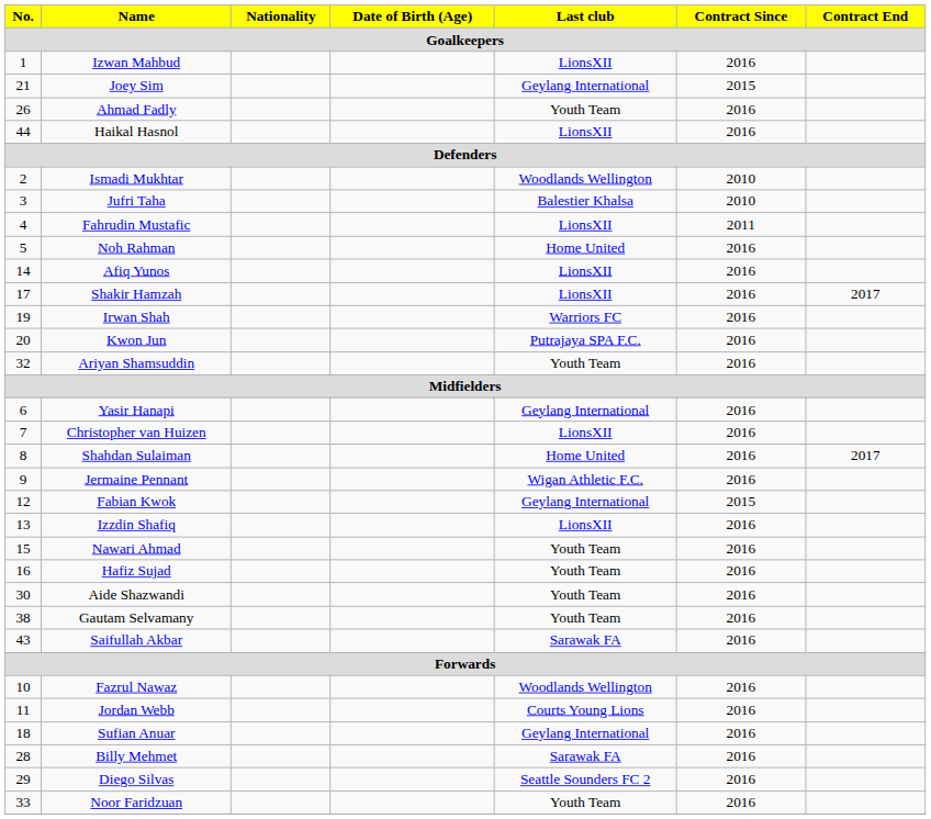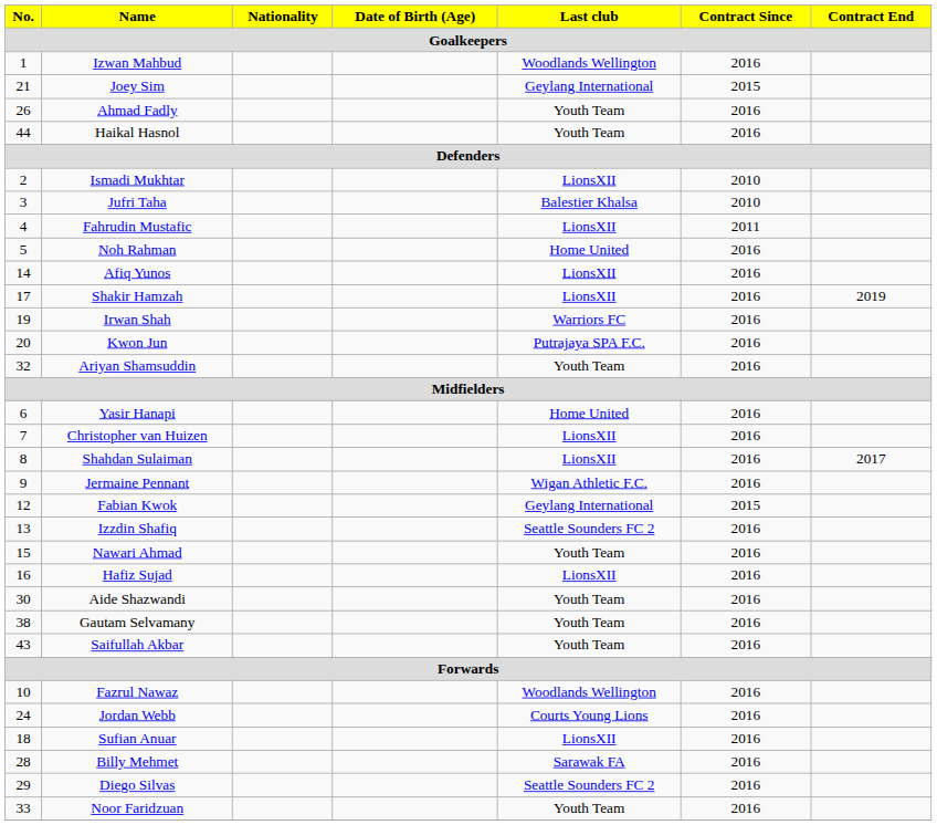Izwan Mahbud | Last club: LionsXII -> Woodlands Wellington
Haikal Hasnol | Last club: LionsXII -> Youth Team
Ismadi Mukhtar | Last club: Woodlands Wellington -> LionsXII
Shakir Hamzah | Contract End: 2017 -> 2019
Yasir Hanapi | Last club: Geylang International -> Home United
Shahdan Sulaiman | Last club: Home United -> LionsXII
Izzdin Shafiq | Last club: LionsXII -> Seattle Sounders FC 2
Hafiz Sujad | Last club: Youth Team -> LionsXII
Saifullah Akbar | Last club: Sarawak FA -> Youth Team
Jordan Webb | No.: 11 -> 24
Sufian Anuar | Last club: Geylang International -> LionsXII
